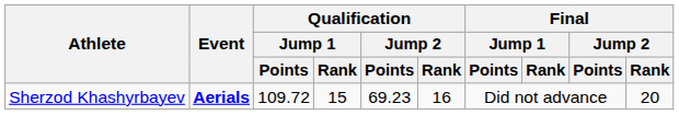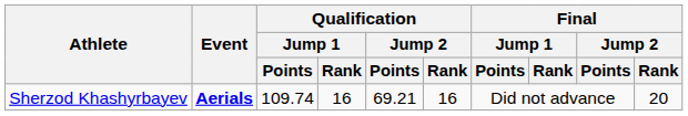Sherzod Khashyrbayev | Qualification / Jump 1 / Points: 109.72 -> 109.74
Sherzod Khashyrbayev | Qualification / Jump 1 / Rank: 15 -> 16
Sherzod Khashyrbayev | Qualification / Jump 2 / Points: 69.23 -> 69.21
